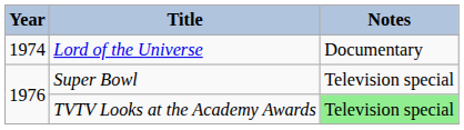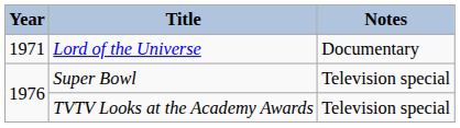Lord of the Universe | Year: 1974 -> 1971
TVTV Looks at the Academy Awards | Notes: lightgreen background -> no background
